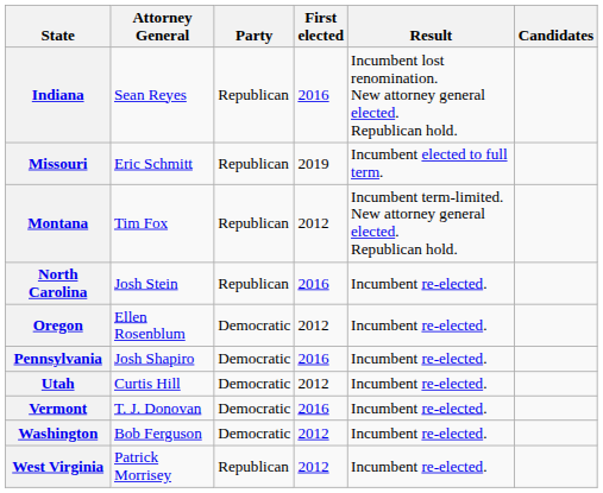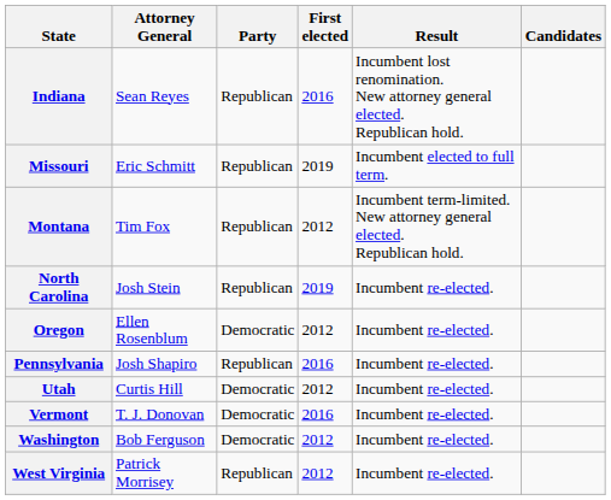North Carolina | First elected: 2016 -> 2019
Pennsylvania | Party: Democratic -> Republican
